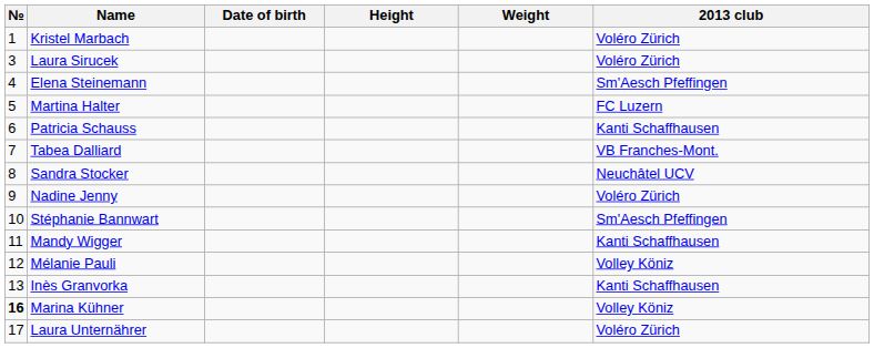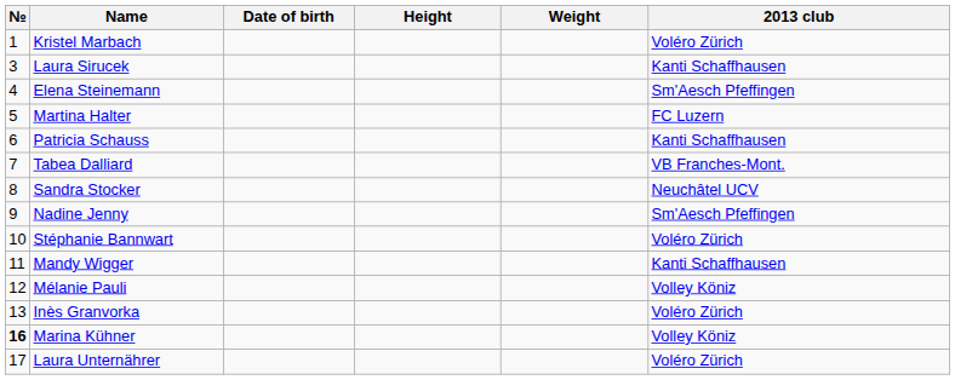Laura Sirucek | 2013 club: Voléro Zürich -> Kanti Schaffhausen
Nadine Jenny | 2013 club: Voléro Zürich -> Sm'Aesch Pfeffingen
Stéphanie Bannwart | 2013 club: Sm'Aesch Pfeffingen -> Voléro Zürich
Inès Granvorka | 2013 club: Kanti Schaffhausen -> Voléro Zürich
